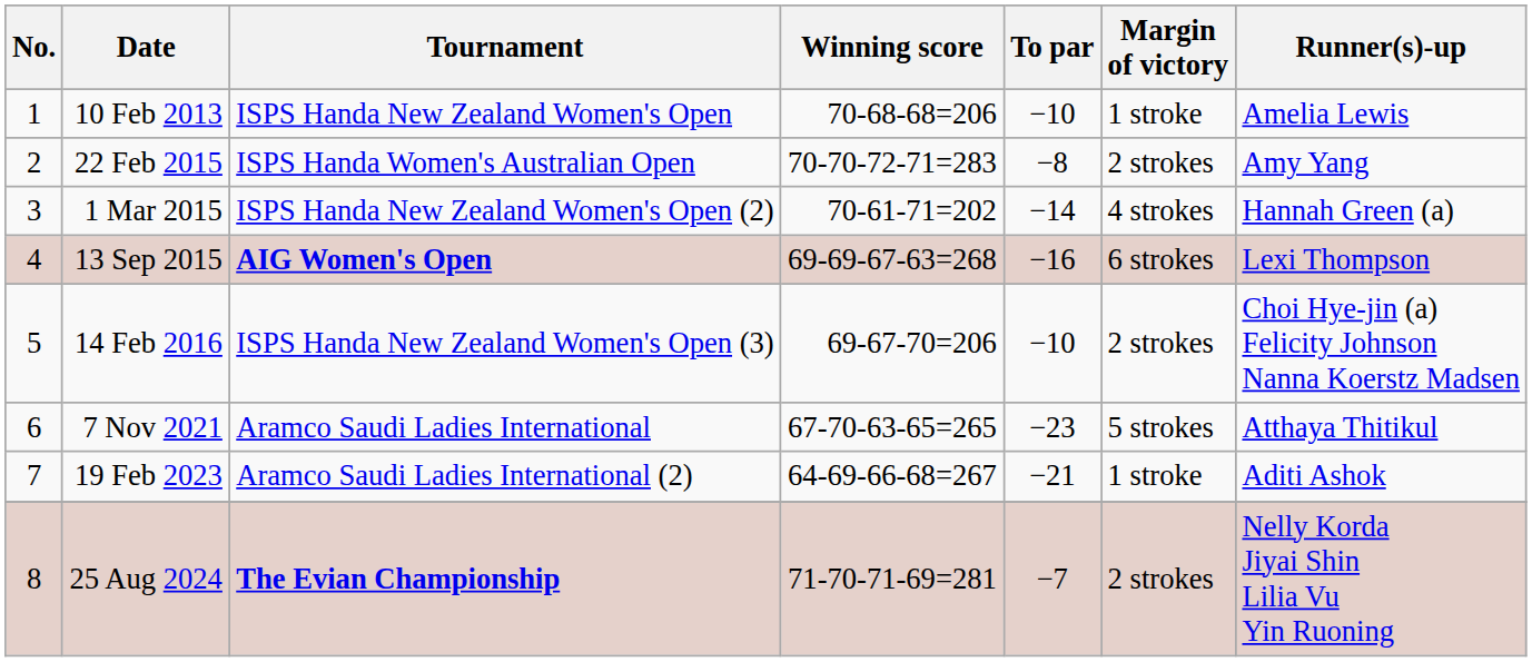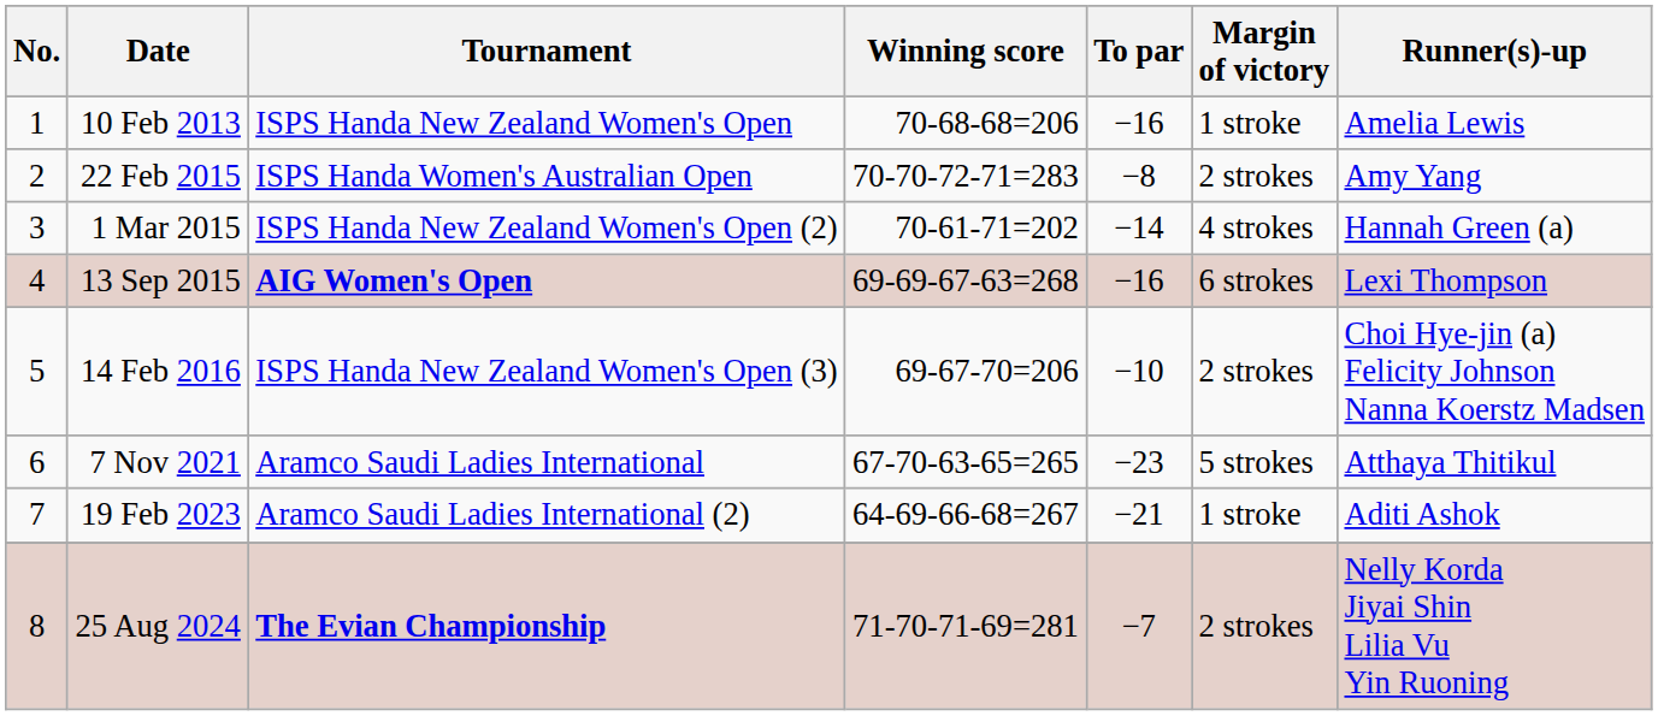10 Feb 2013 | To par: −10 -> −16
